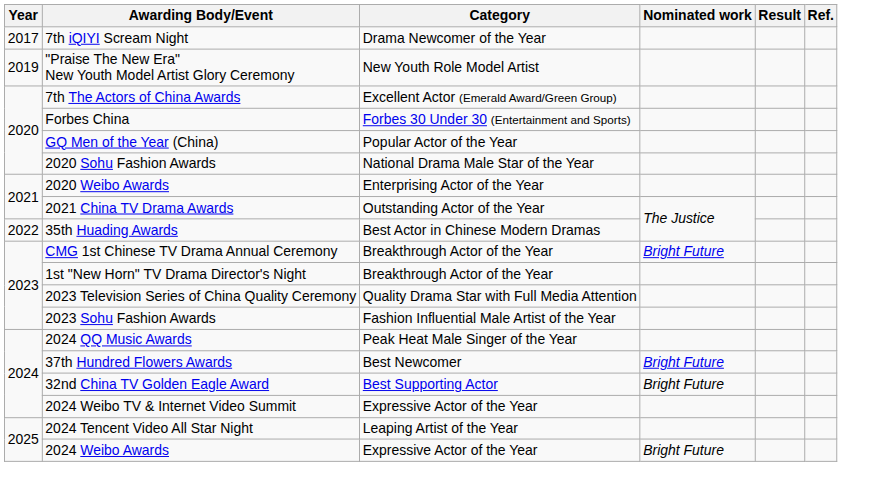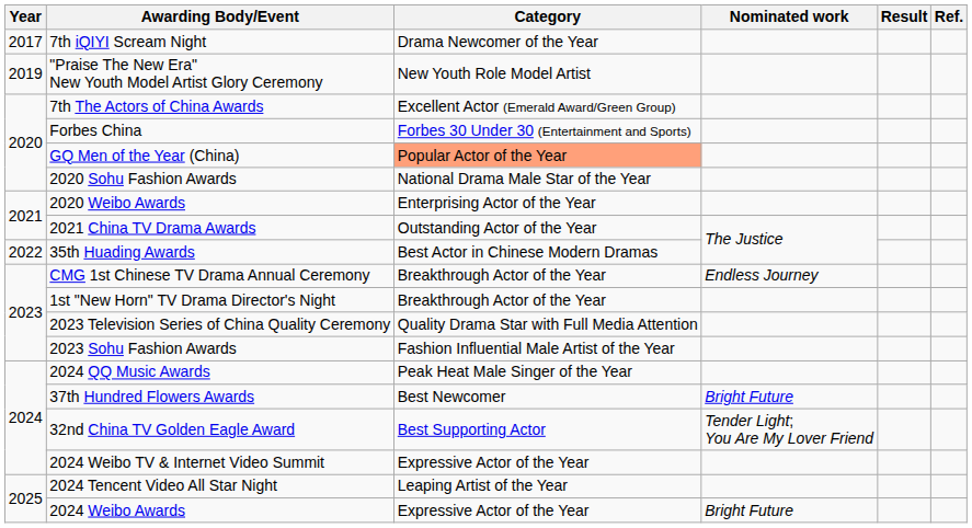GQ Men of the Year (China) | Category: no background -> lightsalmon background
CMG 1st Chinese TV Drama Annual Ceremony | Nominated work: Bright Future -> Endless Journey
32nd China TV Golden Eagle Award | Nominated work: Bright Future -> Tender Light; You Are My Lover Friend
